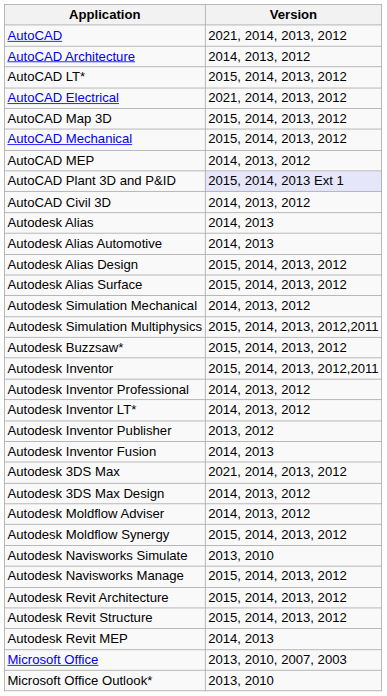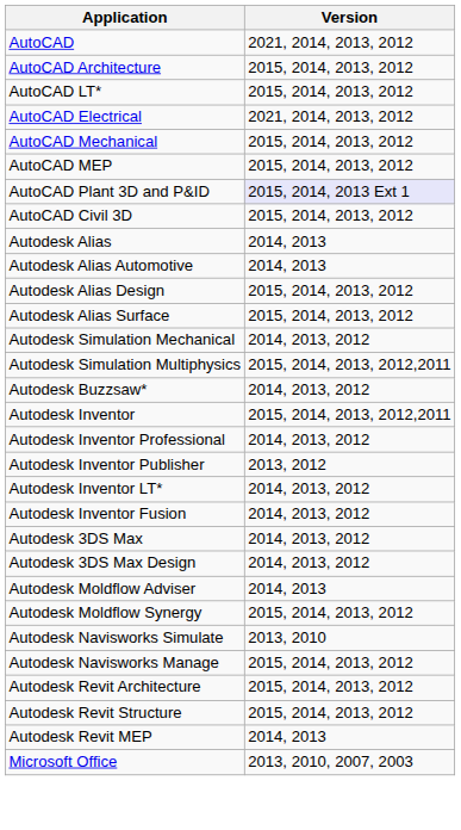AutoCAD Architecture | Version: 2014, 2013, 2012 -> 2015, 2014, 2013, 2012
- row: AutoCAD Map 3D | 2015, 2014, 2013, 2012
AutoCAD MEP | Version: 2014, 2013, 2012 -> 2015, 2014, 2013, 2012
AutoCAD Civil 3D | Version: 2014, 2013, 2012 -> 2015, 2014, 2013, 2012
Autodesk Buzzsaw* | Version: 2015, 2014, 2013, 2012 -> 2014, 2013, 2012
rows swapped: Autodesk Inventor LT* <-> Autodesk Inventor Publisher
Autodesk Inventor Fusion | Version: 2014, 2013 -> 2014, 2013, 2012
Autodesk 3DS Max | Version: 2021, 2014, 2013, 2012 -> 2014, 2013, 2012
Autodesk Moldflow Adviser | Version: 2014, 2013, 2012 -> 2014, 2013
- row: Microsoft Office Outlook* | 2013, 2010
